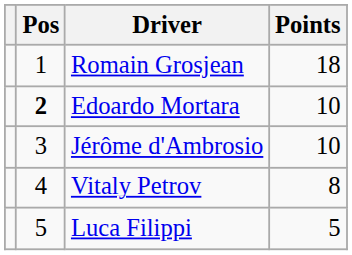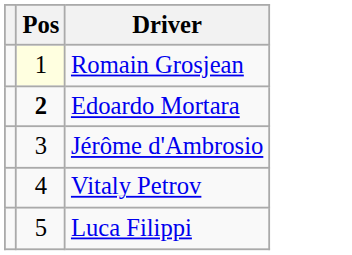- column: Points | 18 | 10 | 10 | 8 | 5
Romain Grosjean | Pos: no background -> lightyellow background
